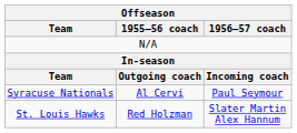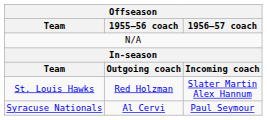rows swapped: St. Louis Hawks <-> Syracuse Nationals
